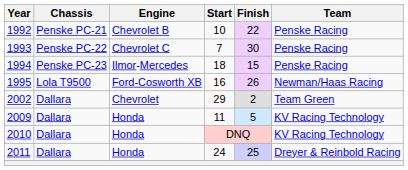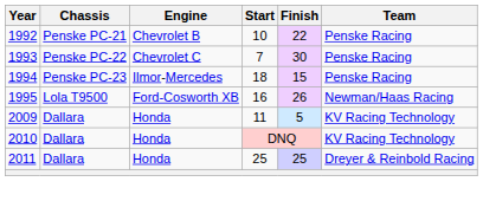- row: 2002 | Dallara | Chevrolet | 29 | 2 | Team Green
2011 | Start: 24 -> 25
